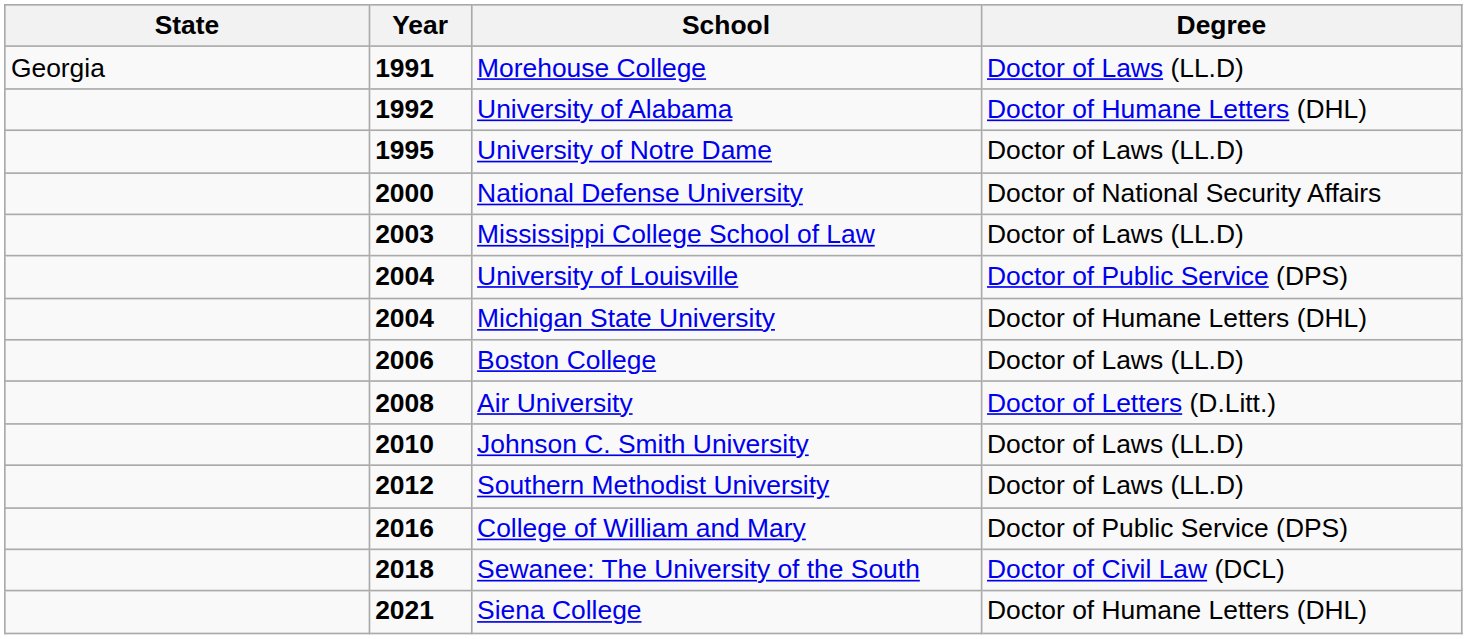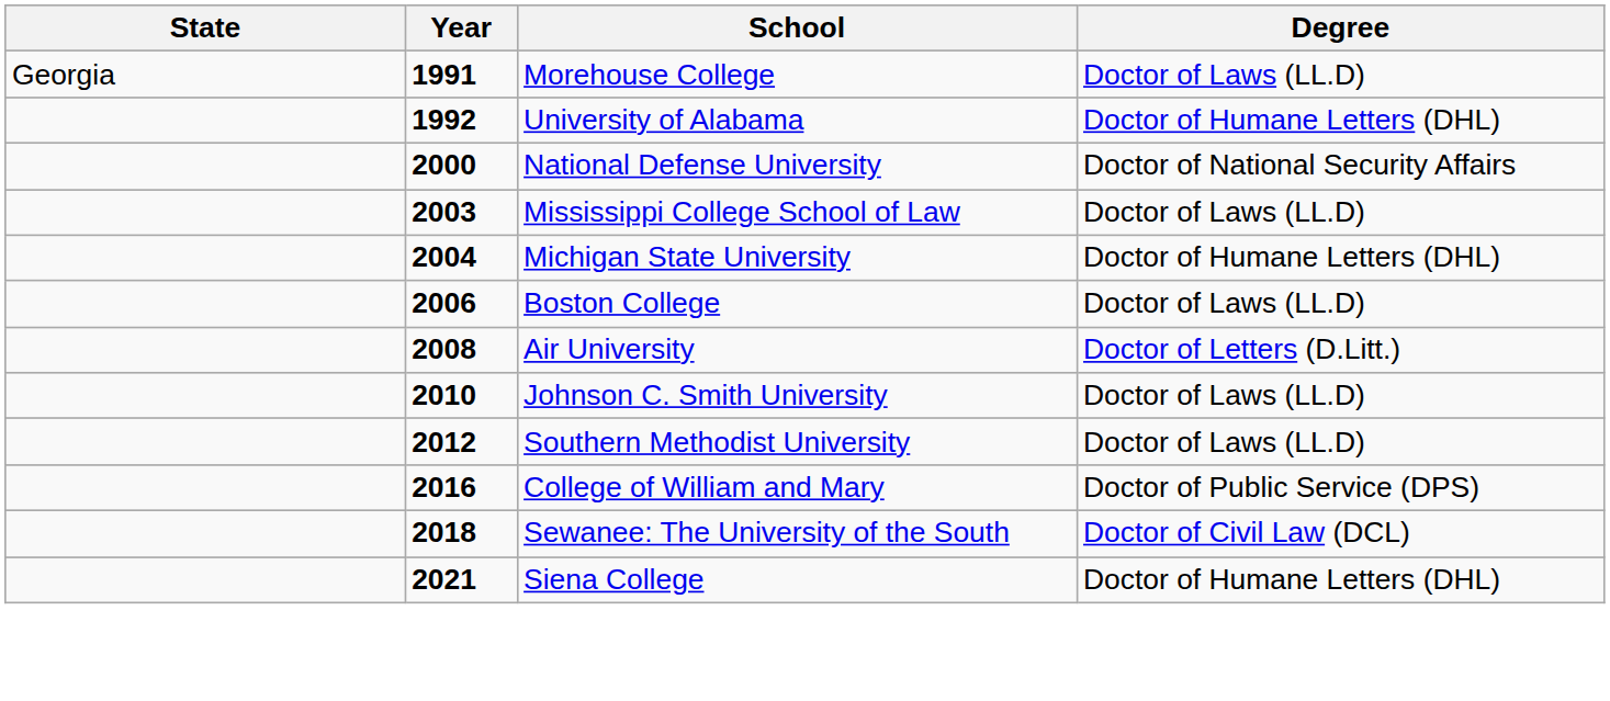- row: 1995 | University of Notre Dame | Doctor of Laws (LL.D)
- row: 2004 | University of Louisville | Doctor of Public Service (DPS)
